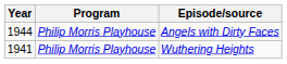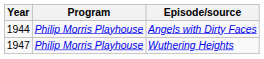Wuthering Heights | Year: 1941 -> 1947
